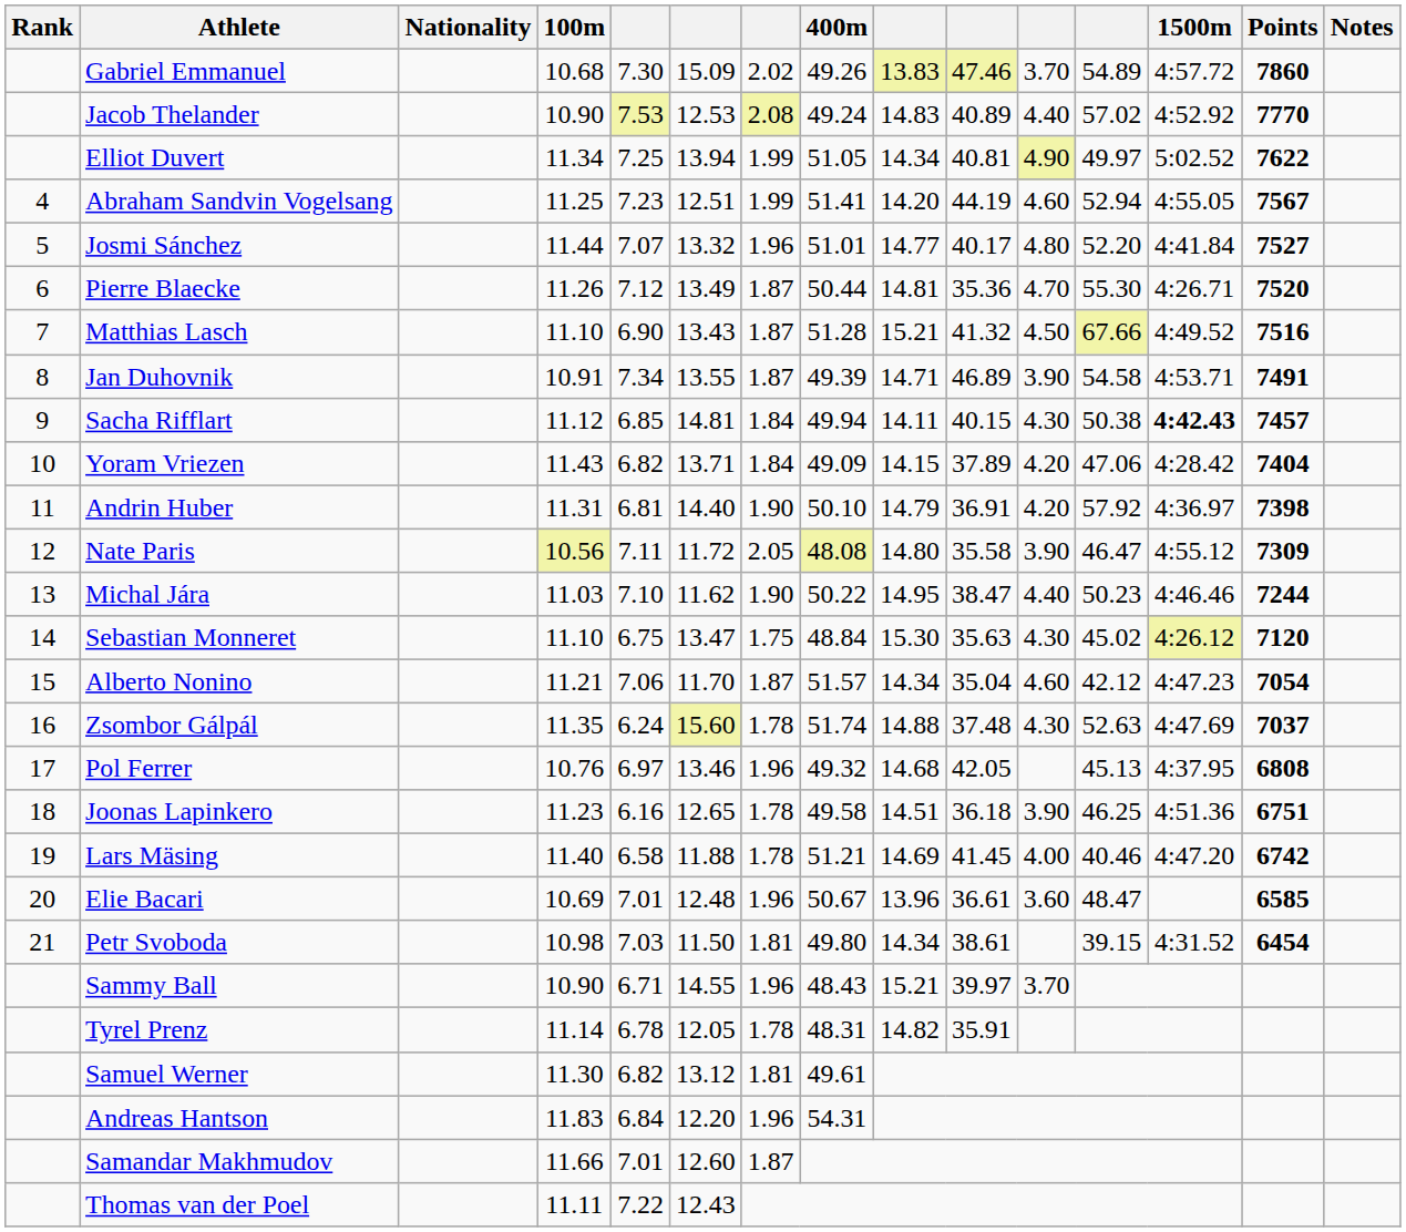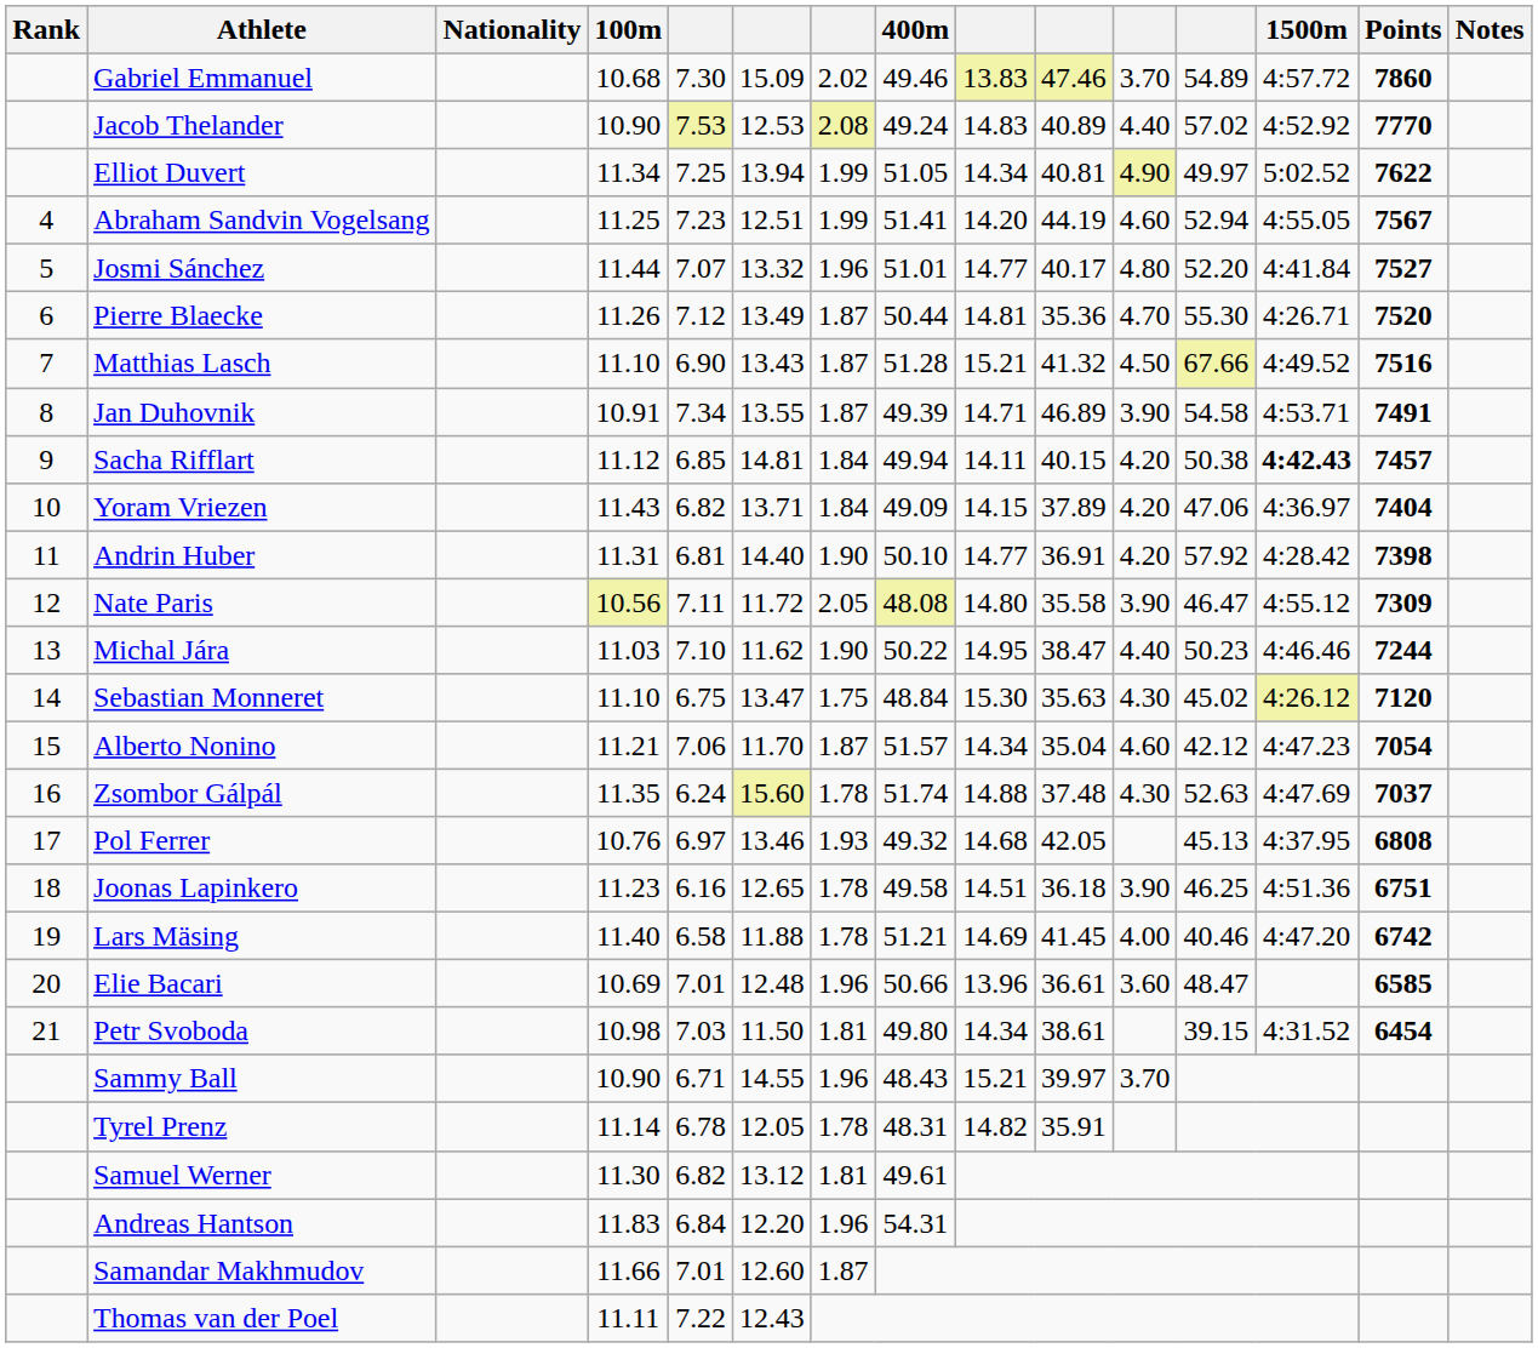Gabriel Emmanuel | 400m: 49.26 -> 49.46
Sacha Rifflart | column 11: 4.30 -> 4.20
Yoram Vriezen | 1500m: 4:28.42 -> 4:36.97
Andrin Huber | column 9: 14.79 -> 14.77
Andrin Huber | 1500m: 4:36.97 -> 4:28.42
Pol Ferrer | column 7: 1.96 -> 1.93
Elie Bacari | 400m: 50.67 -> 50.66
